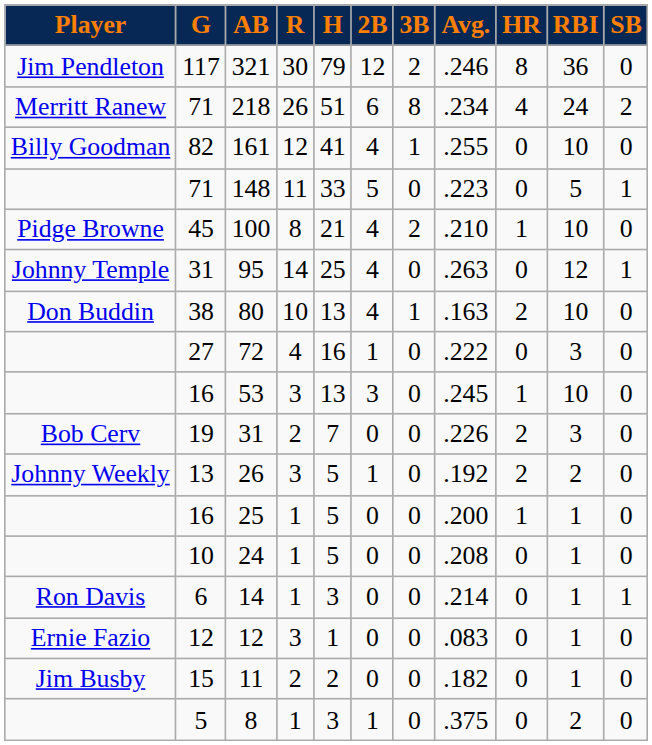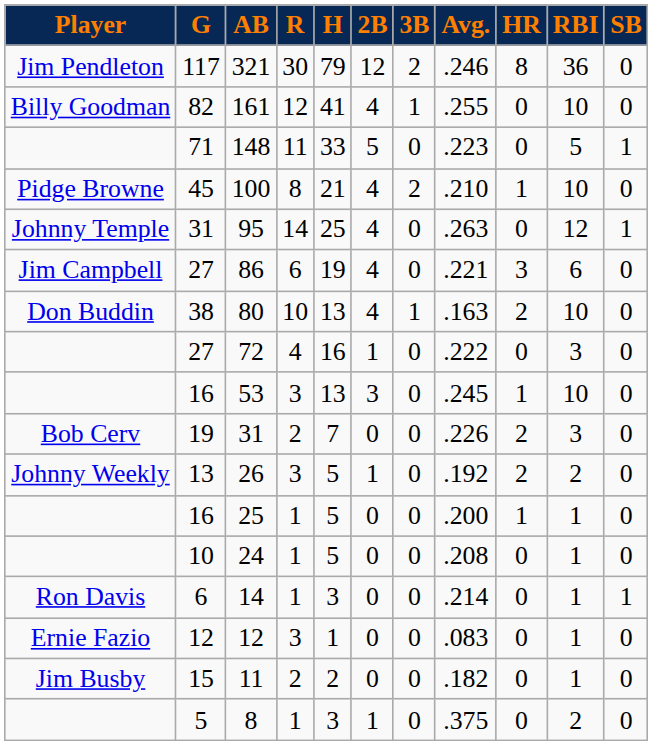- row: Merritt Ranew | 71 | 218 | 26 | 51 | 6 | 8 | .234 | 4 | 24 | 2
+ row: Jim Campbell | 27 | 86 | 6 | 19 | 4 | 0 | .221 | 3 | 6 | 0
